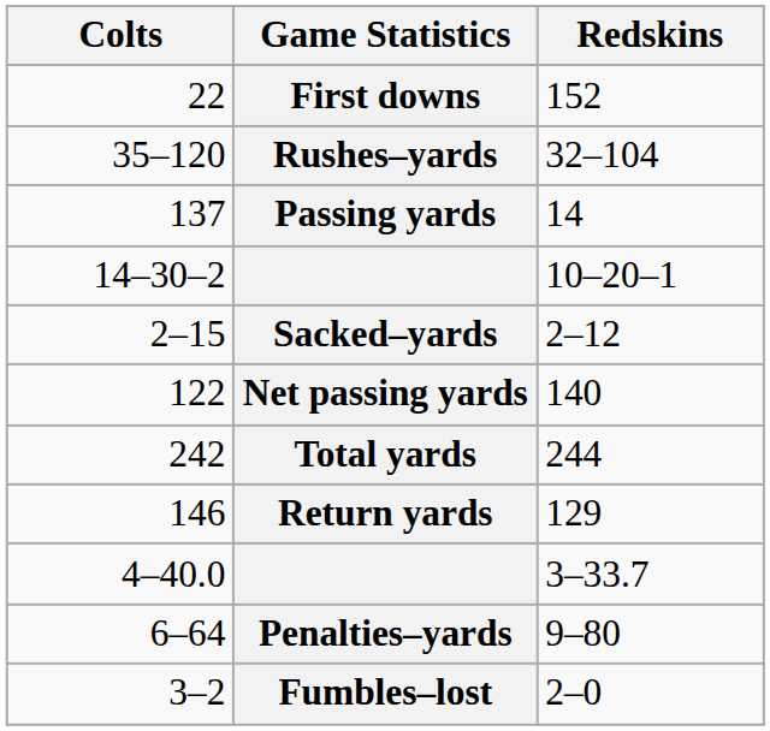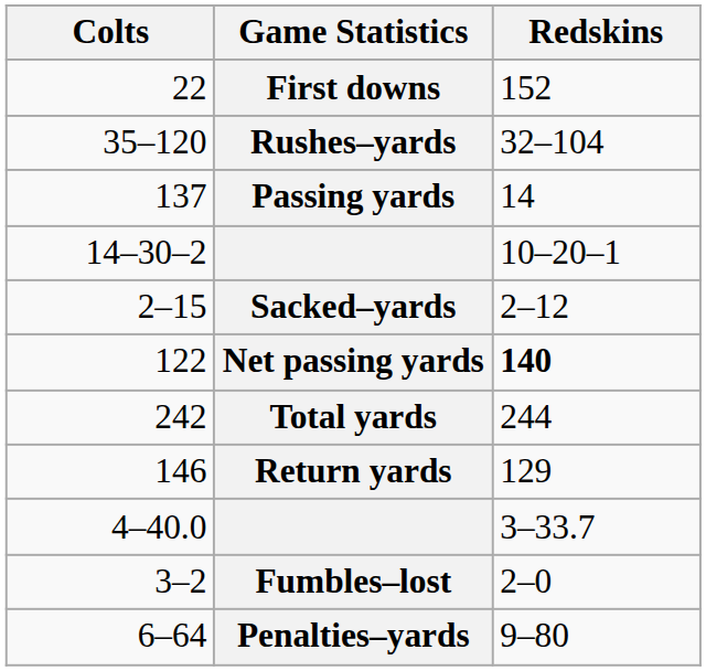Net passing yards | Redskins: normal -> bold
rows swapped: Fumbles–lost <-> Penalties–yards
